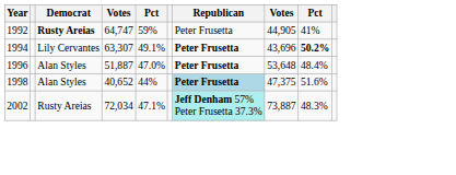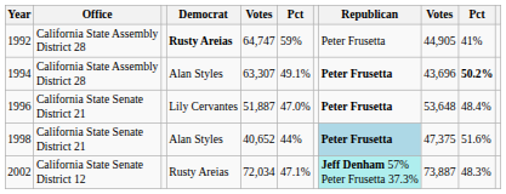+ column: Office | California State Assembly District 28 | California State Assembly District 28 | California State Senate District 21 | California State Senate District 21 | California State Senate District 12
1994 | Democrat: Lily Cervantes -> Alan Styles
1996 | Democrat: Alan Styles -> Lily Cervantes
